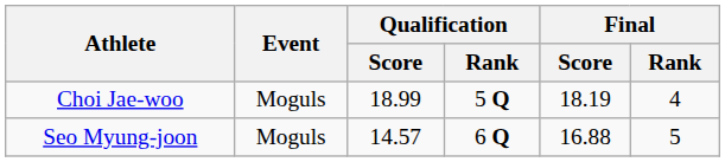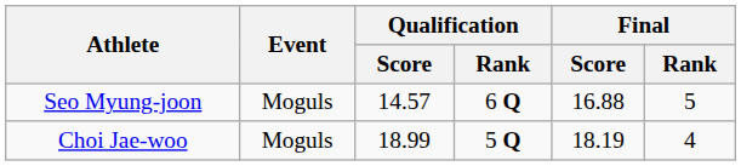rows swapped: Choi Jae-woo <-> Seo Myung-joon
